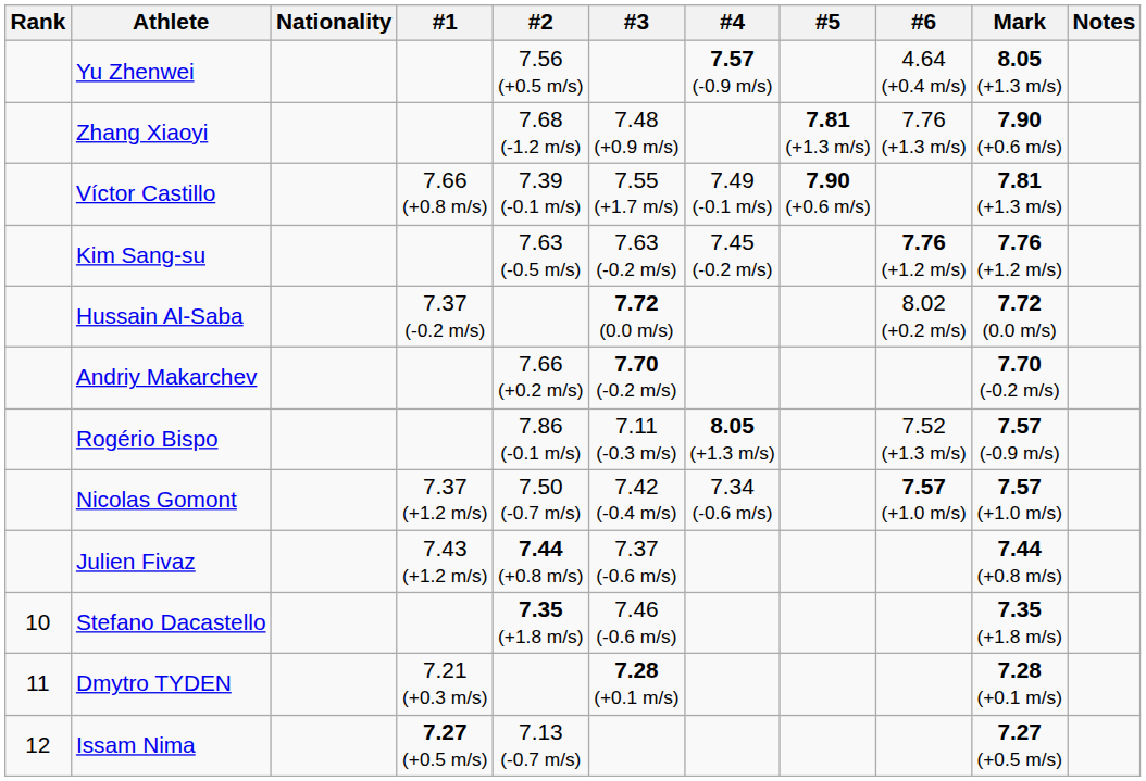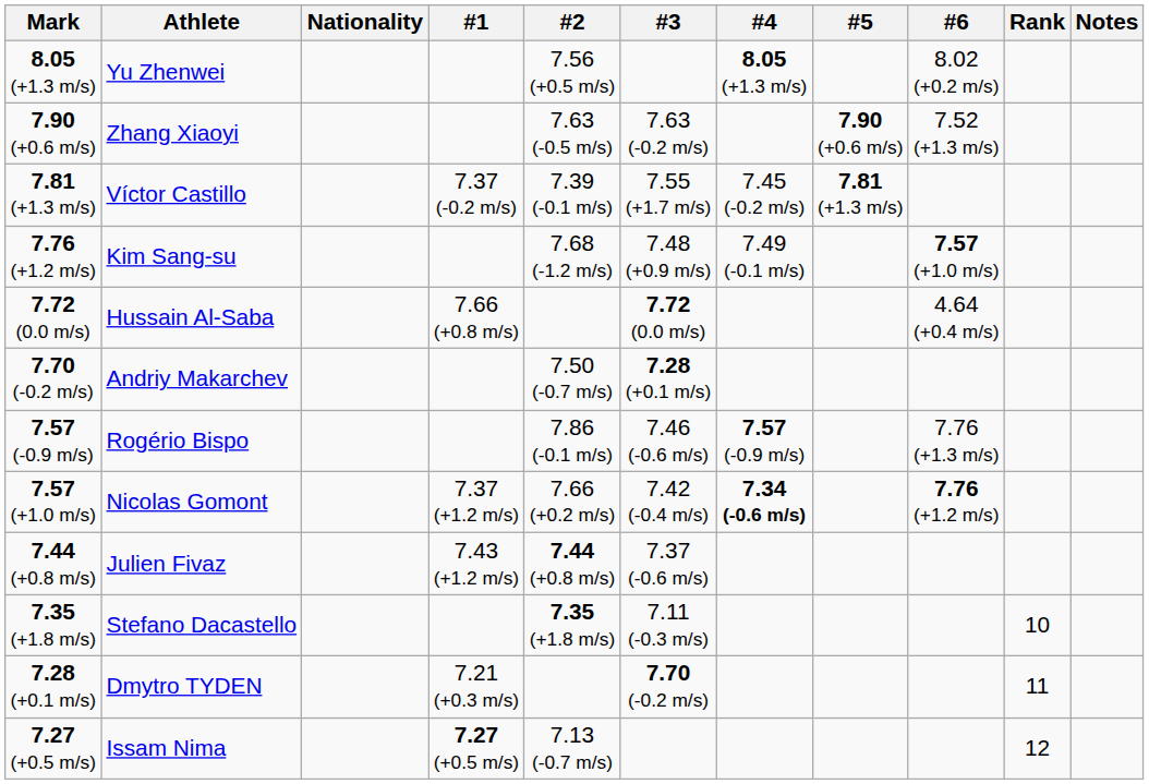columns swapped: Rank <-> Mark
Yu Zhenwei | #4: 7.57 (-0.9 m/s) -> 8.05 (+1.3 m/s)
Yu Zhenwei | #6: 4.64 (+0.4 m/s) -> 8.02 (+0.2 m/s)
Zhang Xiaoyi | #2: 7.68 (-1.2 m/s) -> 7.63 (-0.5 m/s)
Zhang Xiaoyi | #3: 7.48 (+0.9 m/s) -> 7.63 (-0.2 m/s)
Zhang Xiaoyi | #5: 7.81 (+1.3 m/s) -> 7.90 (+0.6 m/s)
Zhang Xiaoyi | #6: 7.76 (+1.3 m/s) -> 7.52 (+1.3 m/s)
Víctor Castillo | #1: 7.66 (+0.8 m/s) -> 7.37 (-0.2 m/s)
Víctor Castillo | #4: 7.49 (-0.1 m/s) -> 7.45 (-0.2 m/s)
Víctor Castillo | #5: 7.90 (+0.6 m/s) -> 7.81 (+1.3 m/s)
Kim Sang-su | #2: 7.63 (-0.5 m/s) -> 7.68 (-1.2 m/s)
Kim Sang-su | #3: 7.63 (-0.2 m/s) -> 7.48 (+0.9 m/s)
Kim Sang-su | #4: 7.45 (-0.2 m/s) -> 7.49 (-0.1 m/s)
Kim Sang-su | #6: 7.76 (+1.2 m/s) -> 7.57 (+1.0 m/s)
Hussain Al-Saba | #1: 7.37 (-0.2 m/s) -> 7.66 (+0.8 m/s)
Hussain Al-Saba | #6: 8.02 (+0.2 m/s) -> 4.64 (+0.4 m/s)
Andriy Makarchev | #2: 7.66 (+0.2 m/s) -> 7.50 (-0.7 m/s)
Andriy Makarchev | #3: 7.70 (-0.2 m/s) -> 7.28 (+0.1 m/s)
Rogério Bispo | #3: 7.11 (-0.3 m/s) -> 7.46 (-0.6 m/s)
Rogério Bispo | #4: 8.05 (+1.3 m/s) -> 7.57 (-0.9 m/s)
Rogério Bispo | #6: 7.52 (+1.3 m/s) -> 7.76 (+1.3 m/s)
Nicolas Gomont | #2: 7.50 (-0.7 m/s) -> 7.66 (+0.2 m/s)
Nicolas Gomont | #4: normal -> bold
Nicolas Gomont | #6: 7.57 (+1.0 m/s) -> 7.76 (+1.2 m/s)
Stefano Dacastello | #3: 7.46 (-0.6 m/s) -> 7.11 (-0.3 m/s)
Dmytro TYDEN | #3: 7.28 (+0.1 m/s) -> 7.70 (-0.2 m/s)
